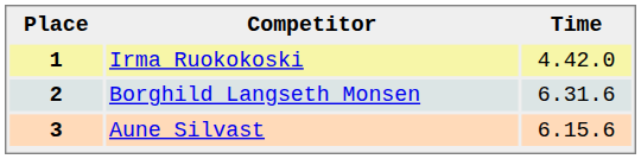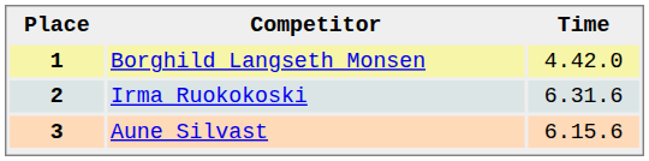1 | Competitor: Irma Ruokokoski -> Borghild Langseth Monsen
2 | Competitor: Borghild Langseth Monsen -> Irma Ruokokoski
